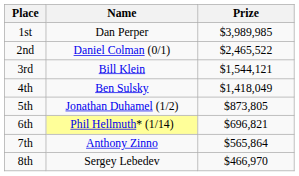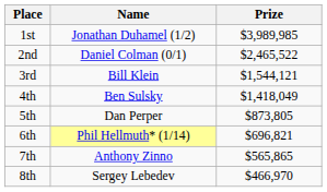1st | Name: Dan Perper -> Jonathan Duhamel (1/2)
5th | Name: Jonathan Duhamel (1/2) -> Dan Perper
7th | Prize: $565,864 -> $565,865
